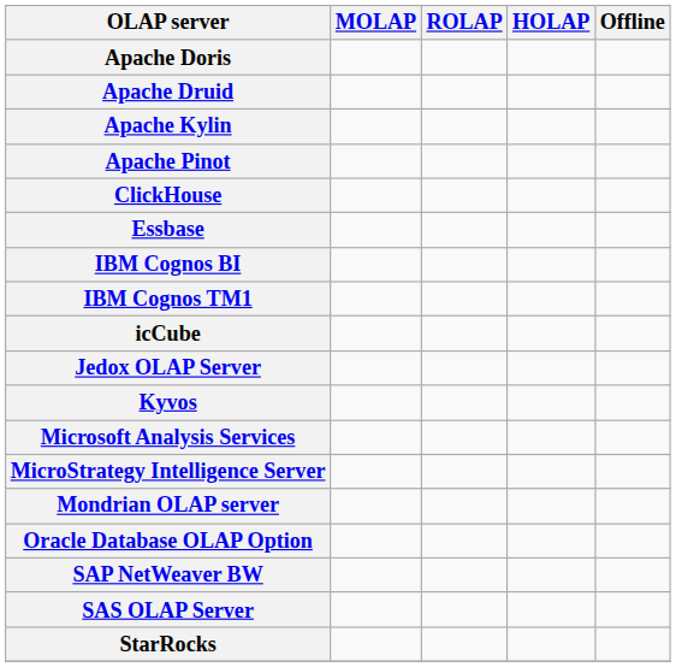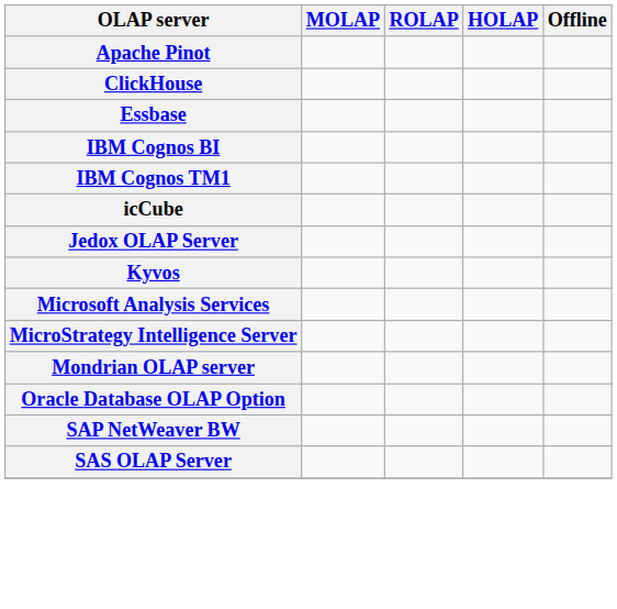- row: Apache Doris
- row: Apache Druid
- row: Apache Kylin
- row: StarRocks
